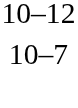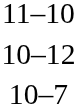+ row: 11–10
